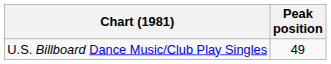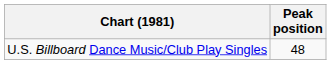U.S. Billboard Dance Music/Club Play Singles | Peak position: 49 -> 48
